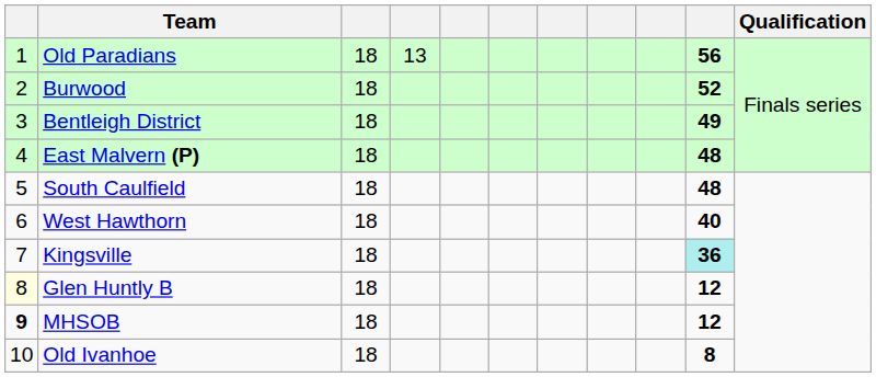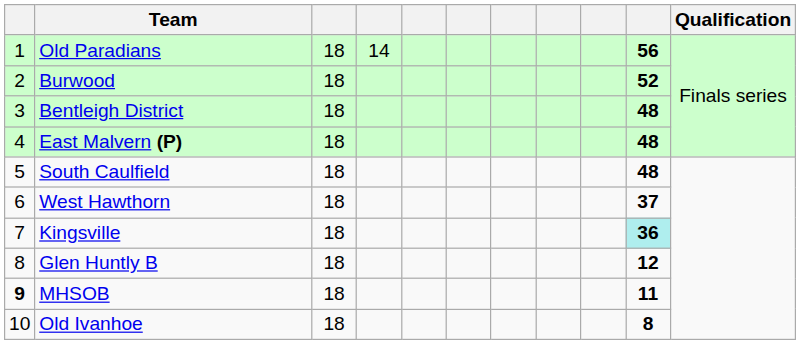Old Paradians | column 4: 13 -> 14
Bentleigh District | column 10: 49 -> 48
West Hawthorn | column 10: 40 -> 37
Glen Huntly B | column 1: lightyellow background -> no background
MHSOB | column 10: 12 -> 11
